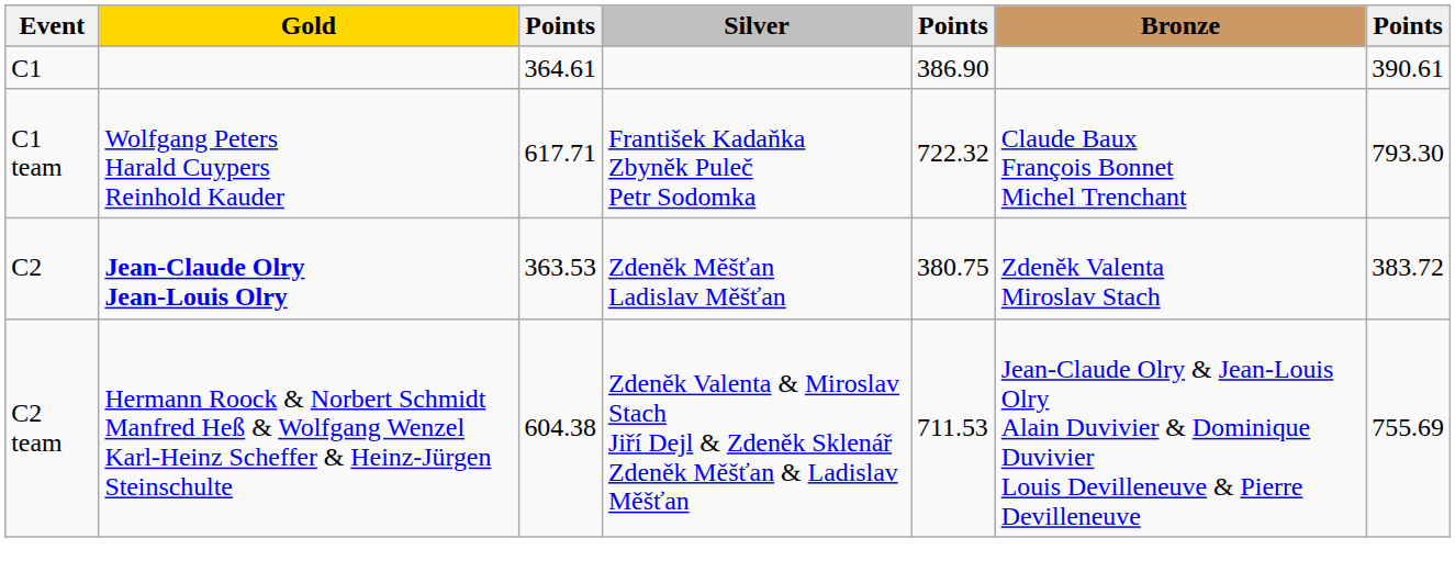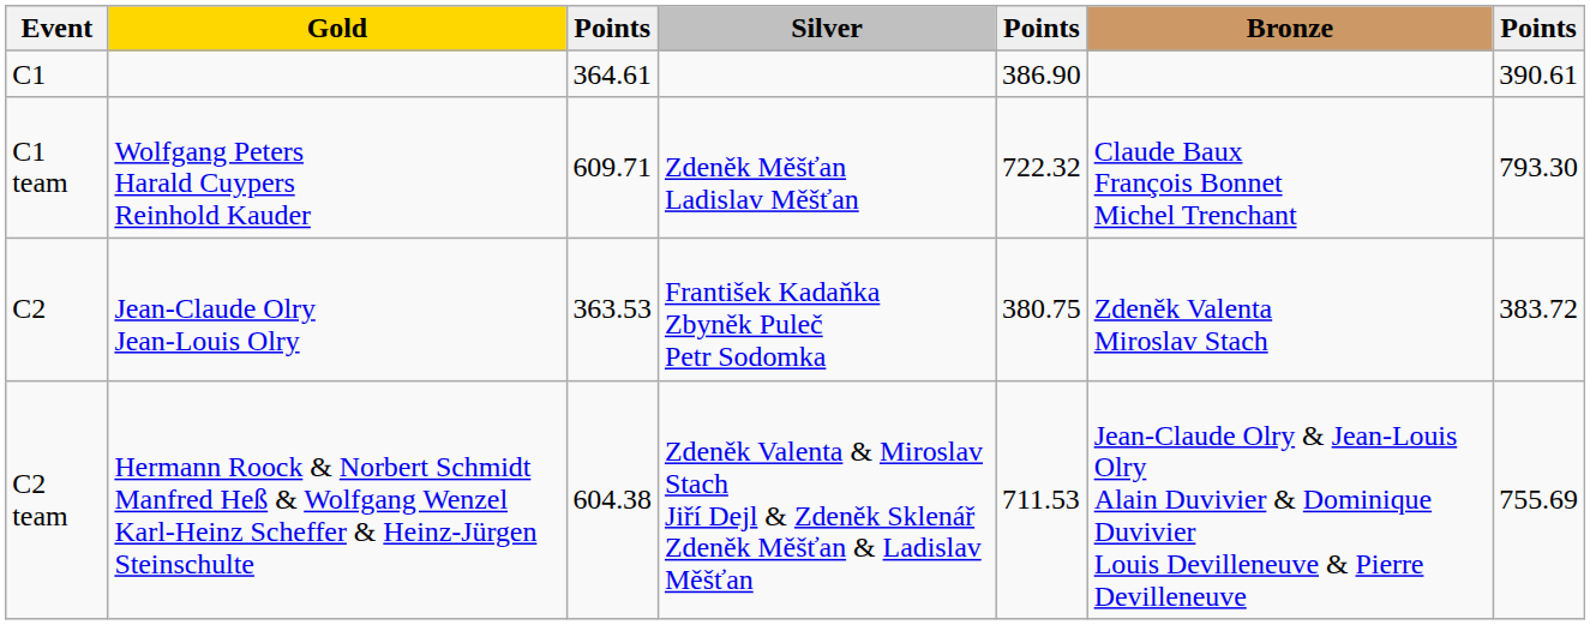C1 team | column 3: 617.71 -> 609.71
C1 team | Silver: František Kadaňka Zbyněk Puleč Petr Sodomka -> Zdeněk Měšťan Ladislav Měšťan
C2 | Gold: bold -> normal
C2 | Silver: Zdeněk Měšťan Ladislav Měšťan -> František Kadaňka Zbyněk Puleč Petr Sodomka
